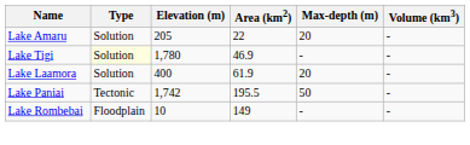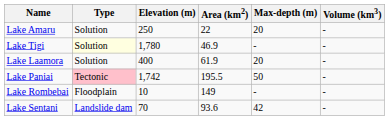Lake Amaru | Elevation (m): 205 -> 250
Lake Paniai | Type: no background -> pink background
+ row: Lake Sentani | Landslide dam | 70 | 93.6 | 42 | -
